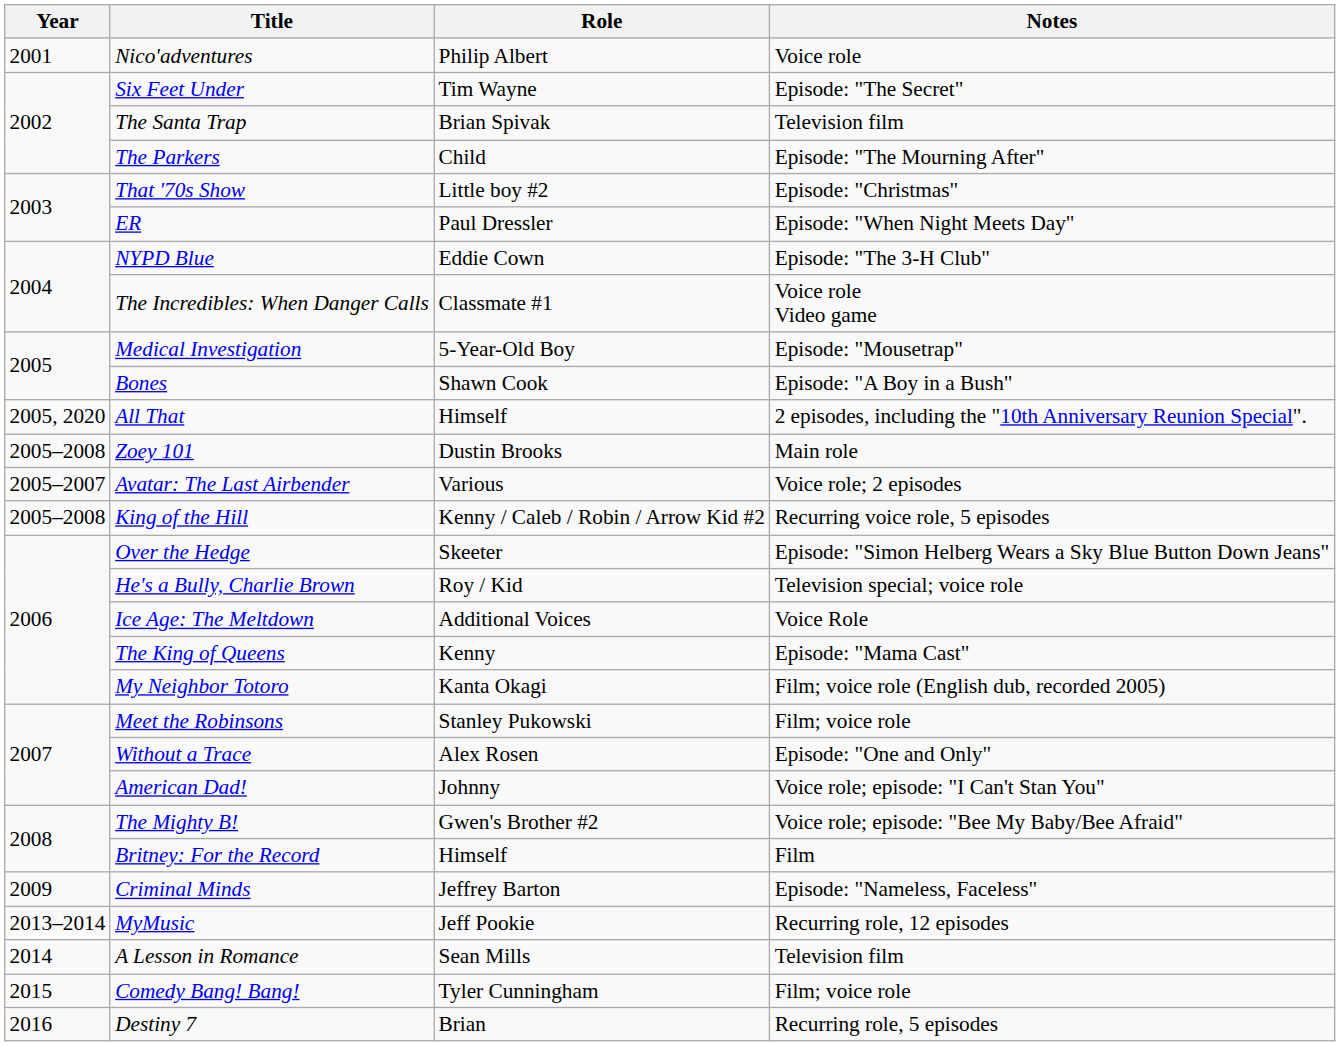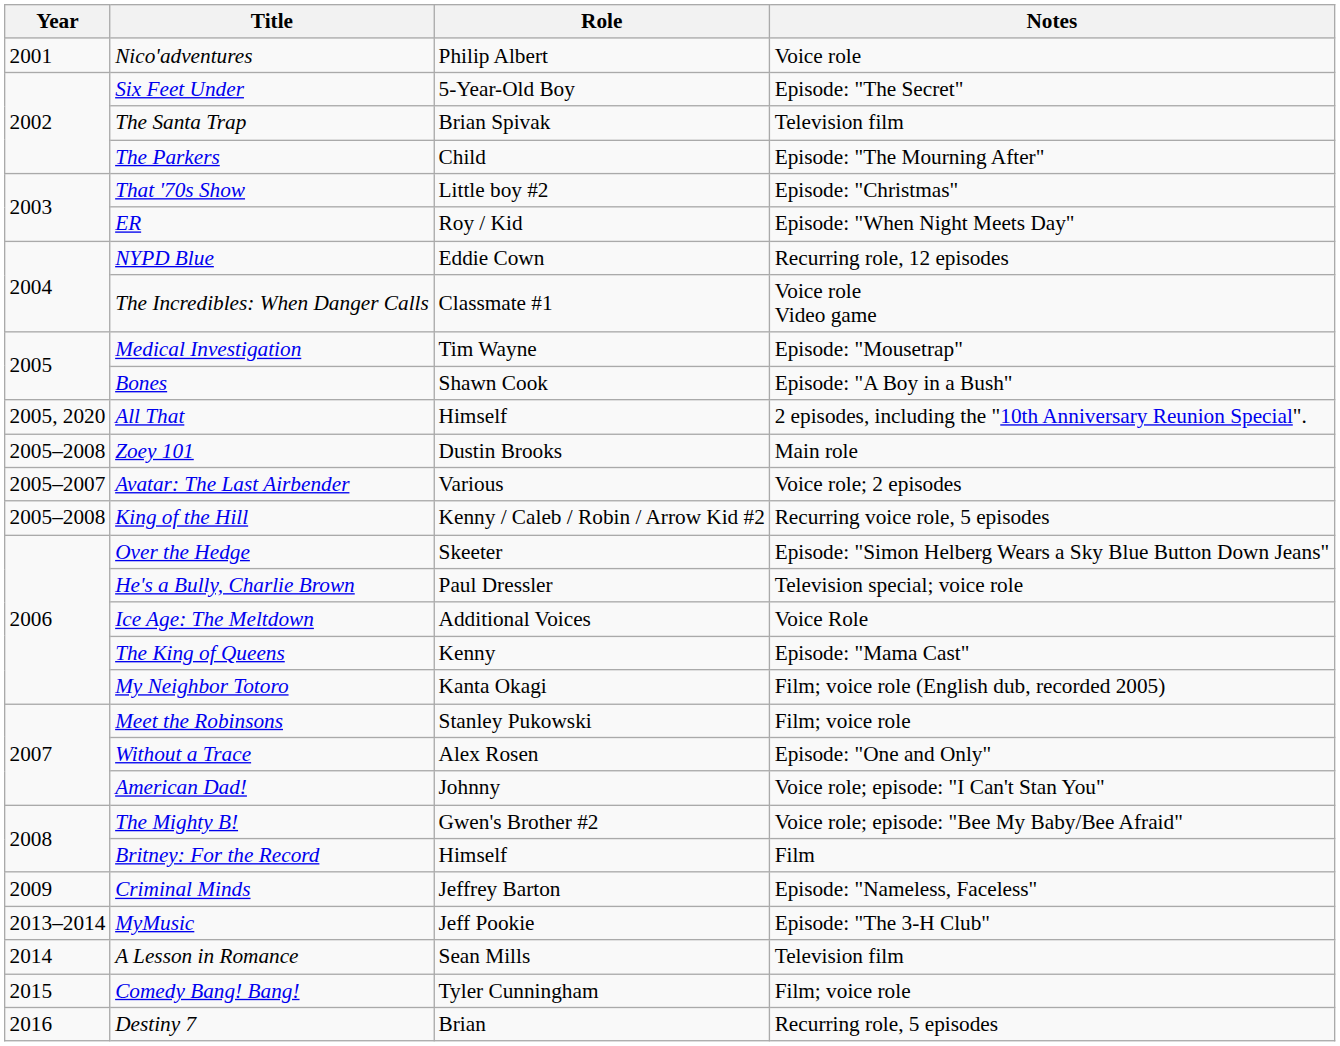Six Feet Under | Role: Tim Wayne -> 5-Year-Old Boy
ER | Role: Paul Dressler -> Roy / Kid
NYPD Blue | Notes: Episode: "The 3-H Club" -> Recurring role, 12 episodes
Medical Investigation | Role: 5-Year-Old Boy -> Tim Wayne
He's a Bully, Charlie Brown | Role: Roy / Kid -> Paul Dressler
MyMusic | Notes: Recurring role, 12 episodes -> Episode: "The 3-H Club"
